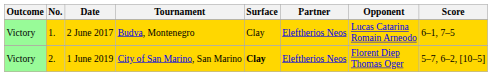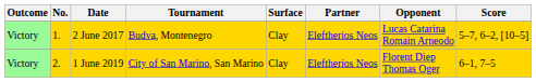2 June 2017 | Score: 6–1, 7–5 -> 5–7, 6–2, [10–5]
1 June 2019 | Surface: bold -> normal
1 June 2019 | Score: 5–7, 6–2, [10–5] -> 6–1, 7–5
